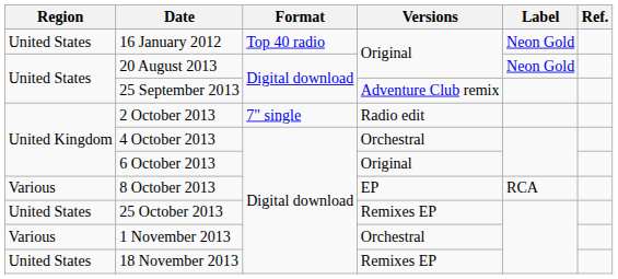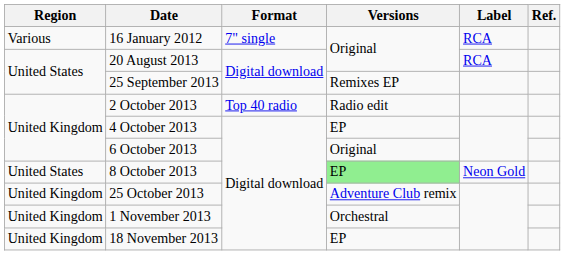16 January 2012 | Region: United States -> Various
16 January 2012 | Format: Top 40 radio -> 7" single
16 January 2012 | Label: Neon Gold -> RCA
20 August 2013 | Label: Neon Gold -> RCA
25 September 2013 | Versions: Adventure Club remix -> Remixes EP
2 October 2013 | Format: 7" single -> Top 40 radio
4 October 2013 | Versions: Orchestral -> EP
8 October 2013 | Region: Various -> United States
8 October 2013 | Versions: no background -> lightgreen background
8 October 2013 | Label: RCA -> Neon Gold
25 October 2013 | Region: United States -> United Kingdom
25 October 2013 | Versions: Remixes EP -> Adventure Club remix
1 November 2013 | Region: Various -> United Kingdom
18 November 2013 | Region: United States -> United Kingdom
18 November 2013 | Versions: Remixes EP -> EP
